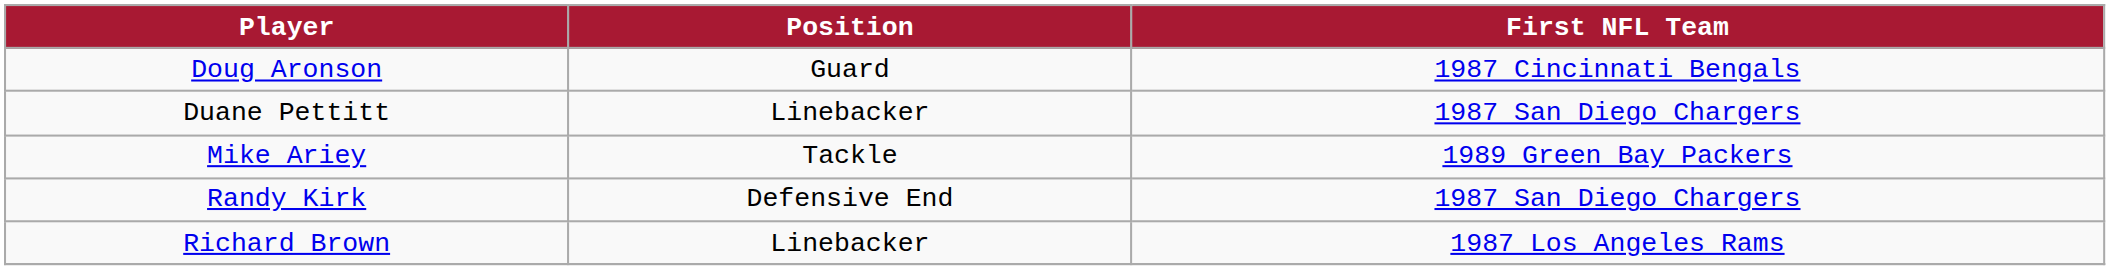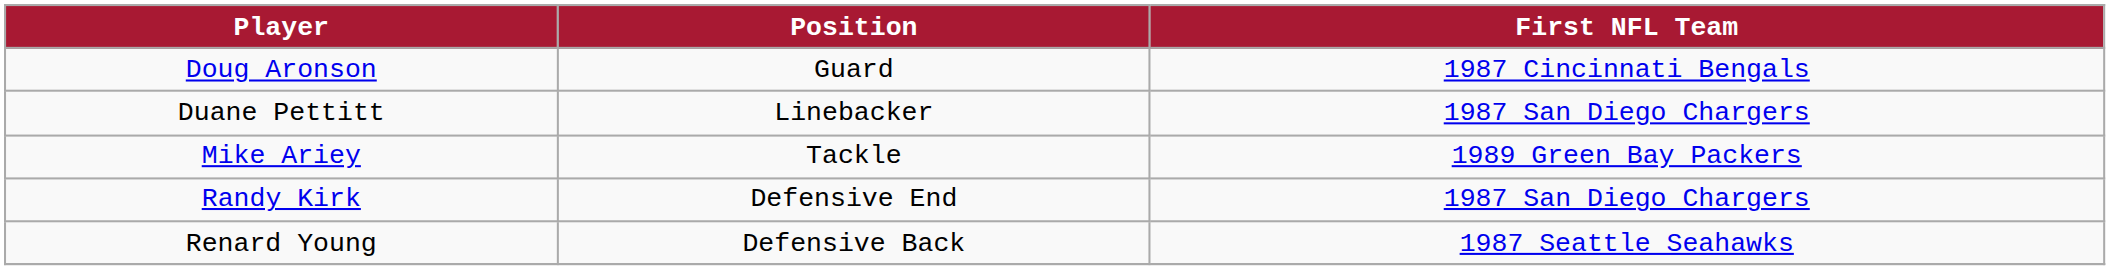+ row: Renard Young | Defensive Back | 1987 Seattle Seahawks
- row: Richard Brown | Linebacker | 1987 Los Angeles Rams
